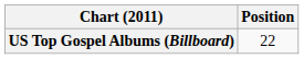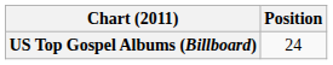US Top Gospel Albums (Billboard) | Position: 22 -> 24
